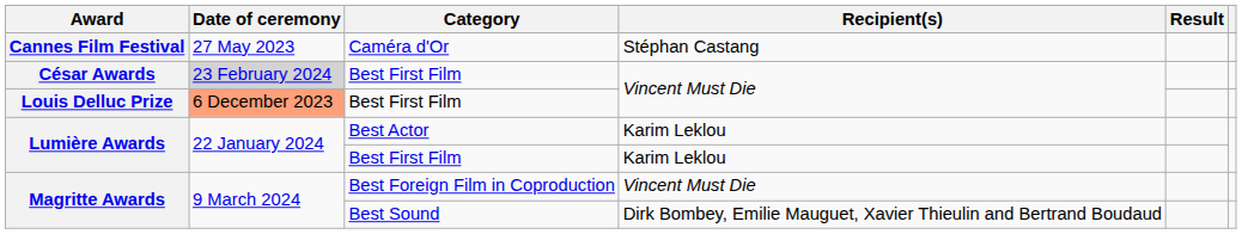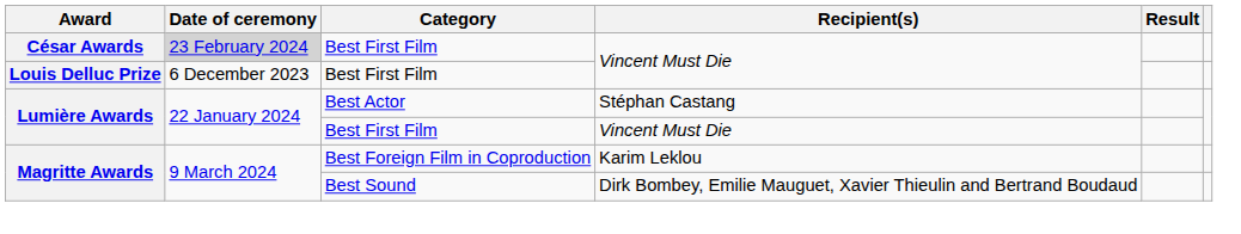- row: Cannes Film Festival | 27 May 2023 | Caméra d'Or | Stéphan Castang
Louis Delluc Prize | Date of ceremony: lightsalmon background -> no background
Lumière Awards / Best Actor | Recipient(s): Karim Leklou -> Stéphan Castang
Lumière Awards / Best First Film | Recipient(s): Karim Leklou -> Vincent Must Die
Magritte Awards / Best Foreign Film in Coproduction | Recipient(s): Vincent Must Die -> Karim Leklou
